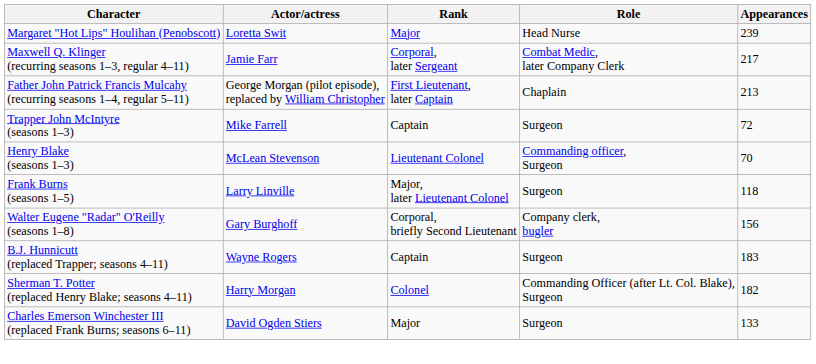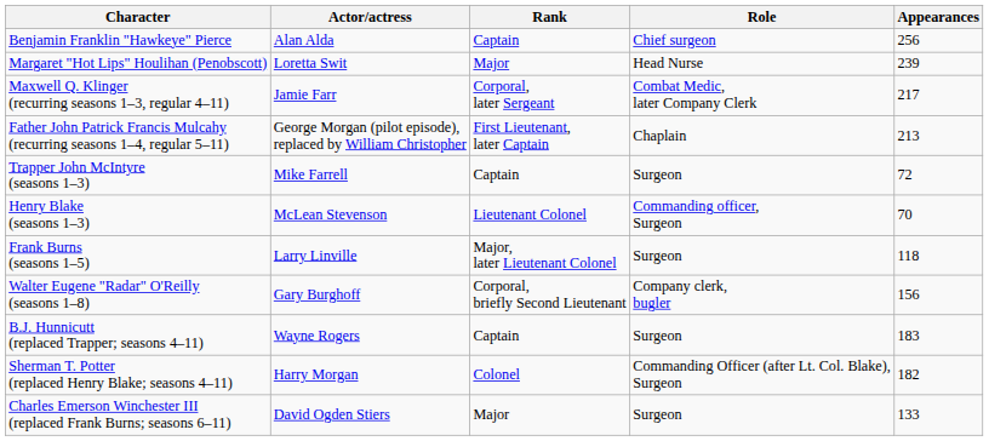+ row: Benjamin Franklin "Hawkeye" Pierce | Alan Alda | Captain | Chief surgeon | 256
